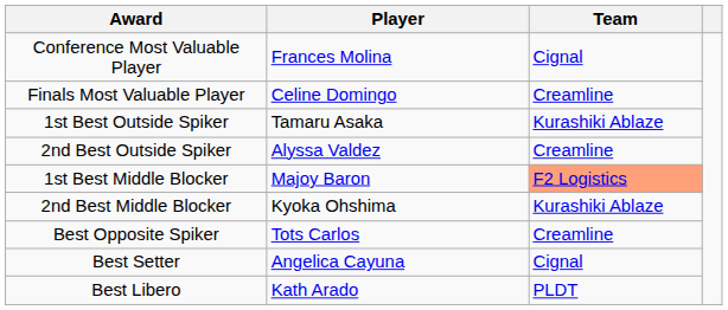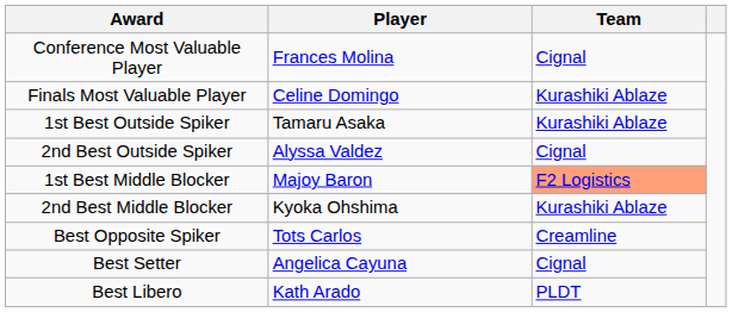Finals Most Valuable Player | Team: Creamline -> Kurashiki Ablaze
2nd Best Outside Spiker | Team: Creamline -> Cignal
